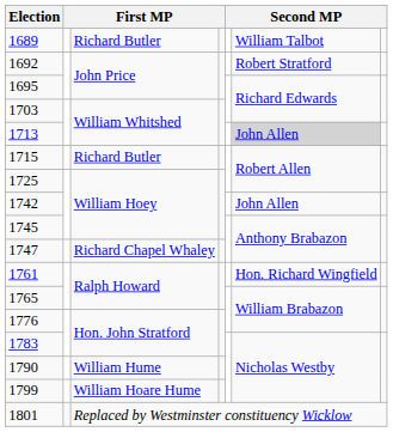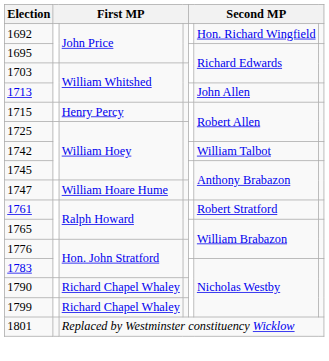- row: 1689 | Richard Butler | William Talbot
1692 | column 6: Robert Stratford -> Hon. Richard Wingfield
1713 | column 6: lightgrey background -> no background
1715 | column 3: Richard Butler -> Henry Percy
1742 | column 6: John Allen -> William Talbot
1747 | column 3: Richard Chapel Whaley -> William Hoare Hume
1761 | column 6: Hon. Richard Wingfield -> Robert Stratford
1790 | column 3: William Hume -> Richard Chapel Whaley
1799 | column 3: William Hoare Hume -> Richard Chapel Whaley
